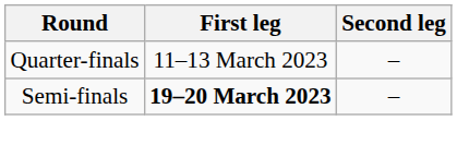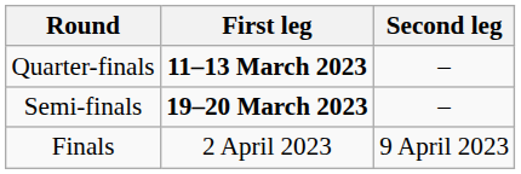Quarter-finals | First leg: normal -> bold
+ row: Finals | 2 April 2023 | 9 April 2023
